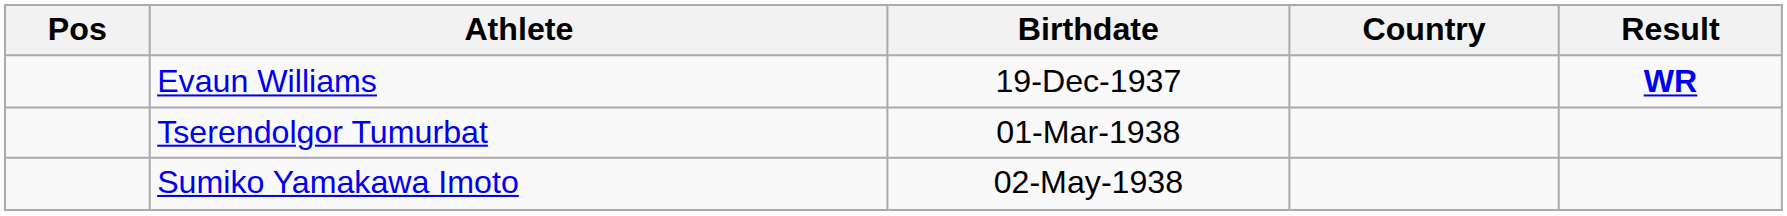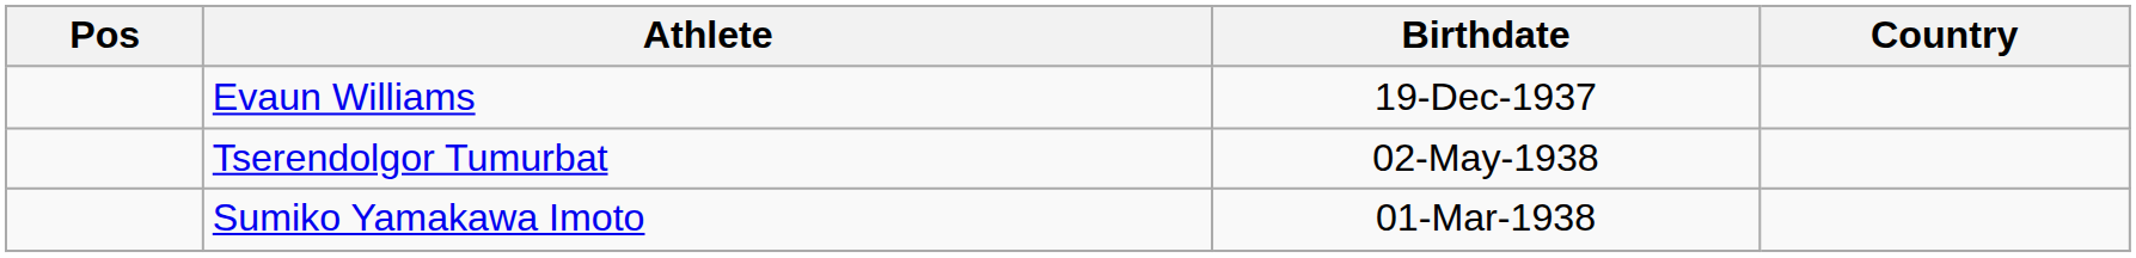- column: Result | WR
Tserendolgor Tumurbat | Birthdate: 01-Mar-1938 -> 02-May-1938
Sumiko Yamakawa Imoto | Birthdate: 02-May-1938 -> 01-Mar-1938
